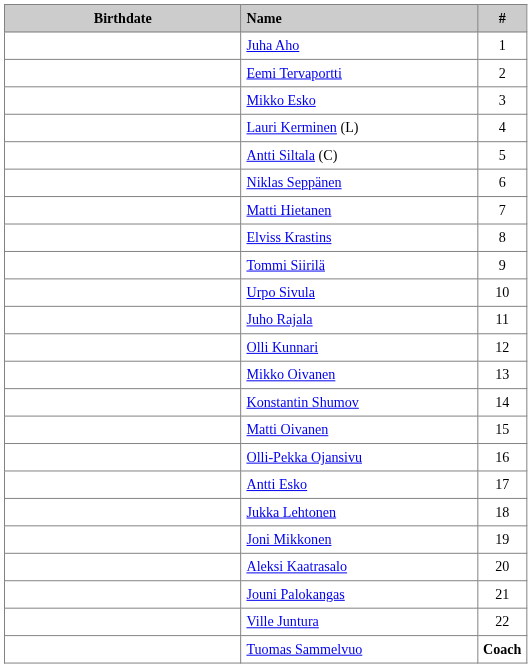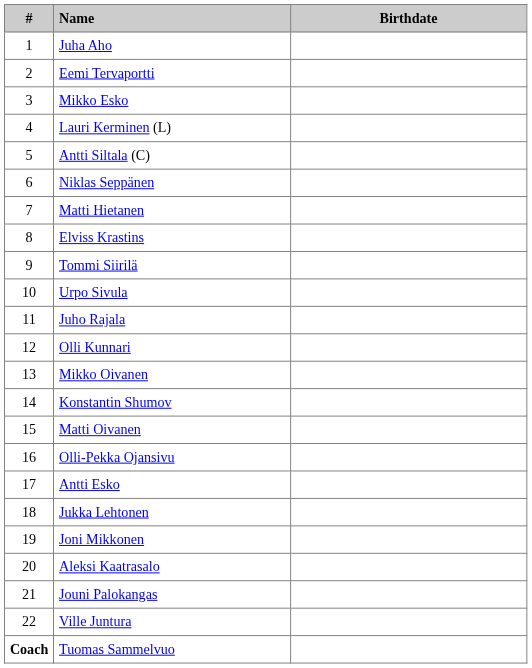columns swapped: # <-> Birthdate
